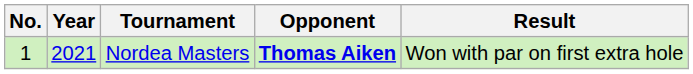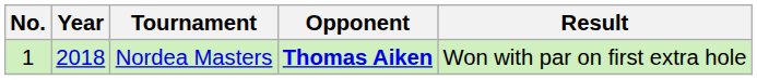Nordea Masters | Year: 2021 -> 2018
